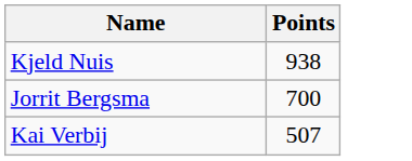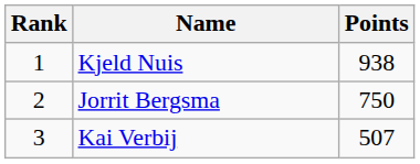+ column: Rank | 1 | 2 | 3
Jorrit Bergsma | Points: 700 -> 750
